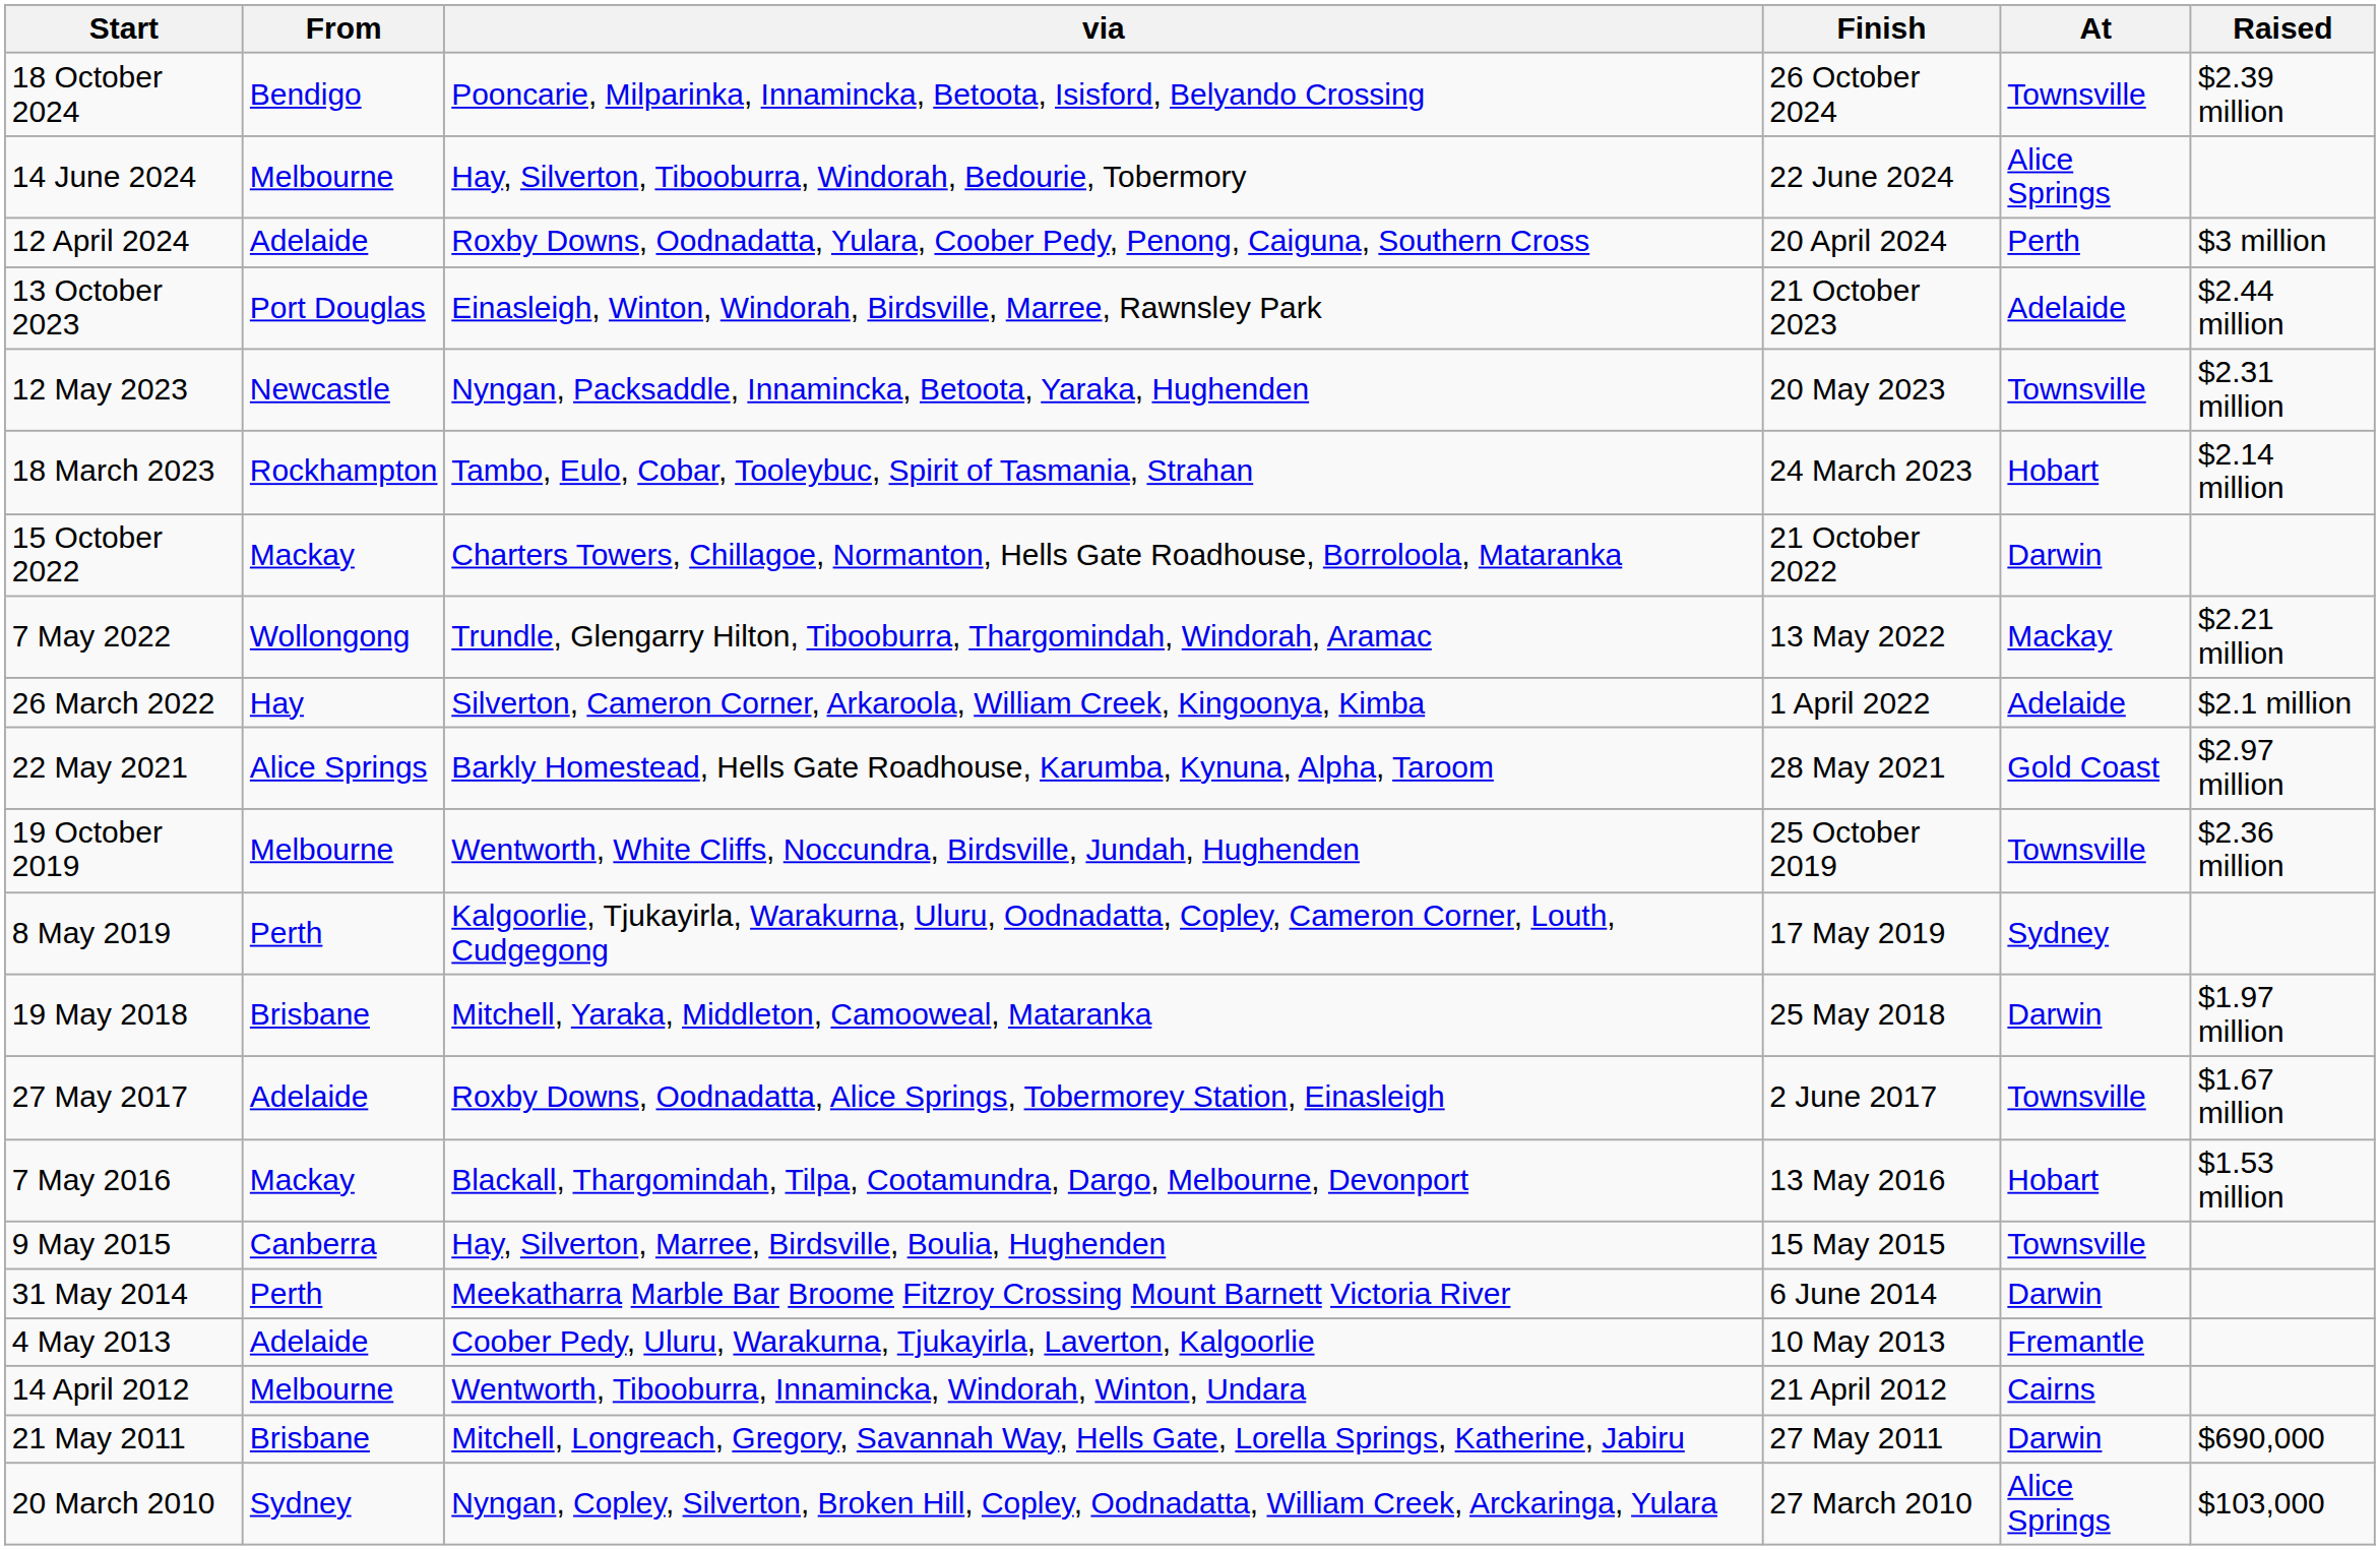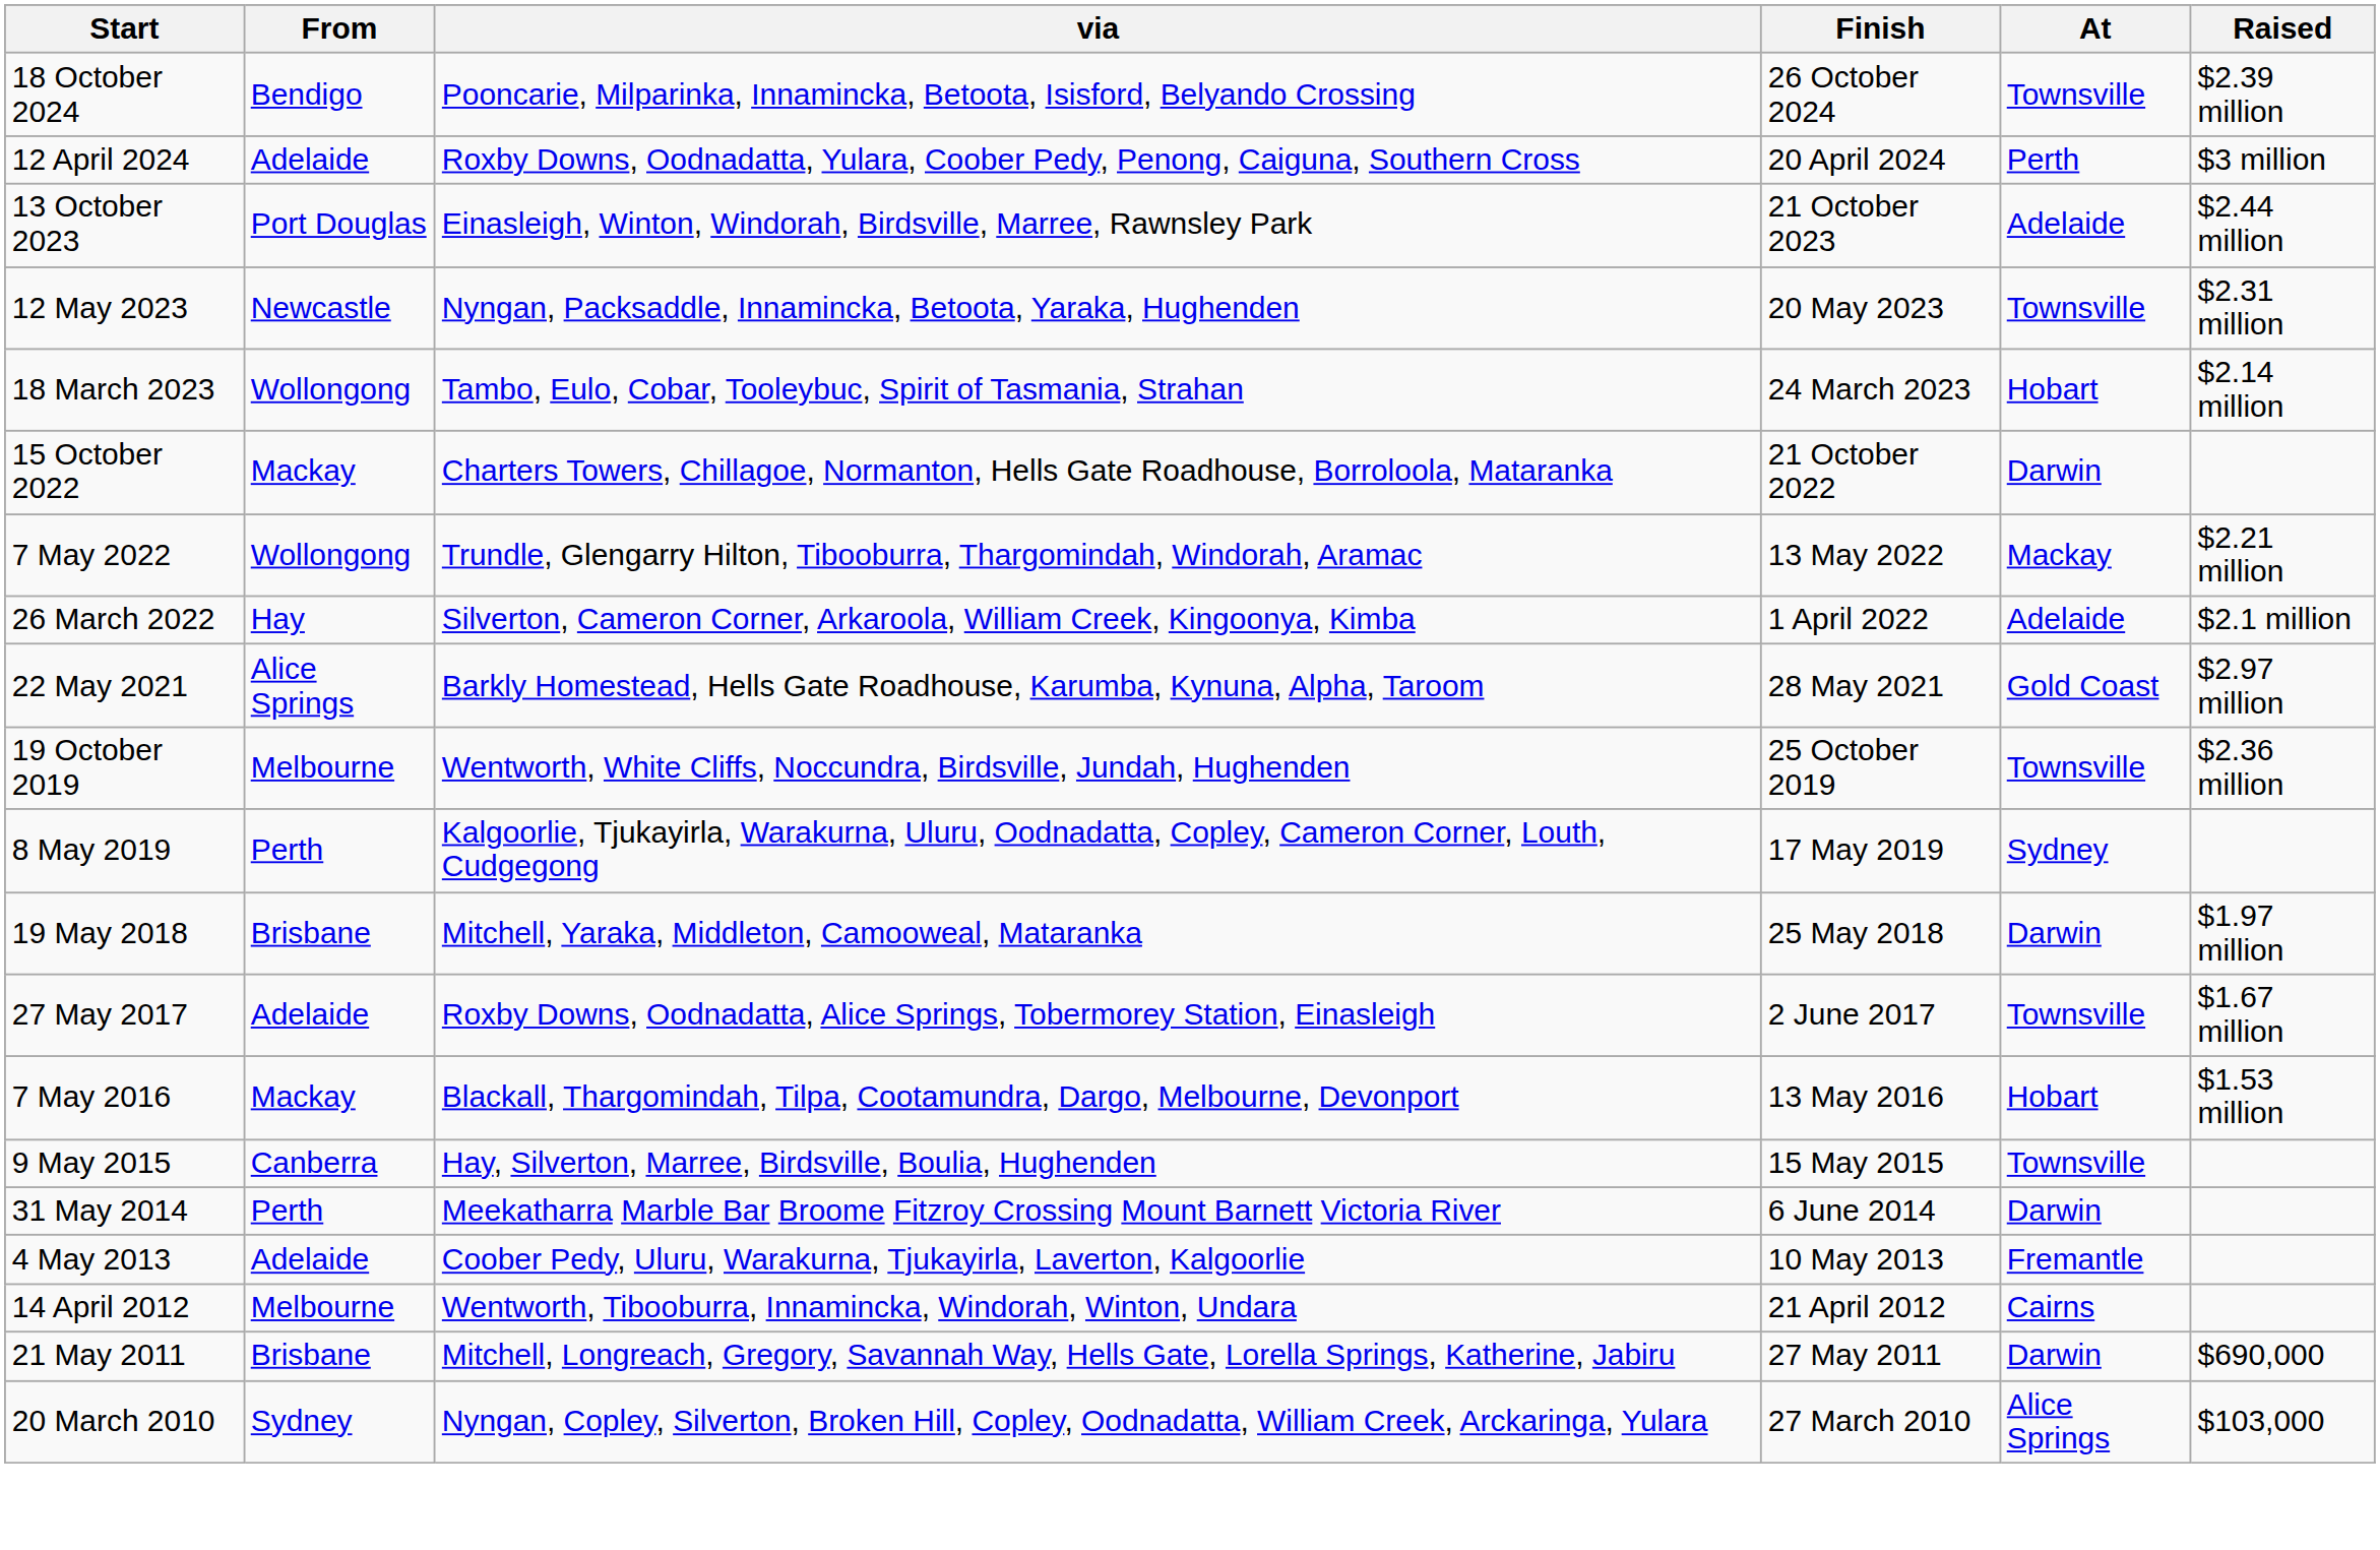- row: 14 June 2024 | Melbourne | Hay, Silverton, Tibooburra, Windorah, Bedourie, Tobermory | 22 June 2024 | Alice Springs
18 March 2023 | From: Rockhampton -> Wollongong
